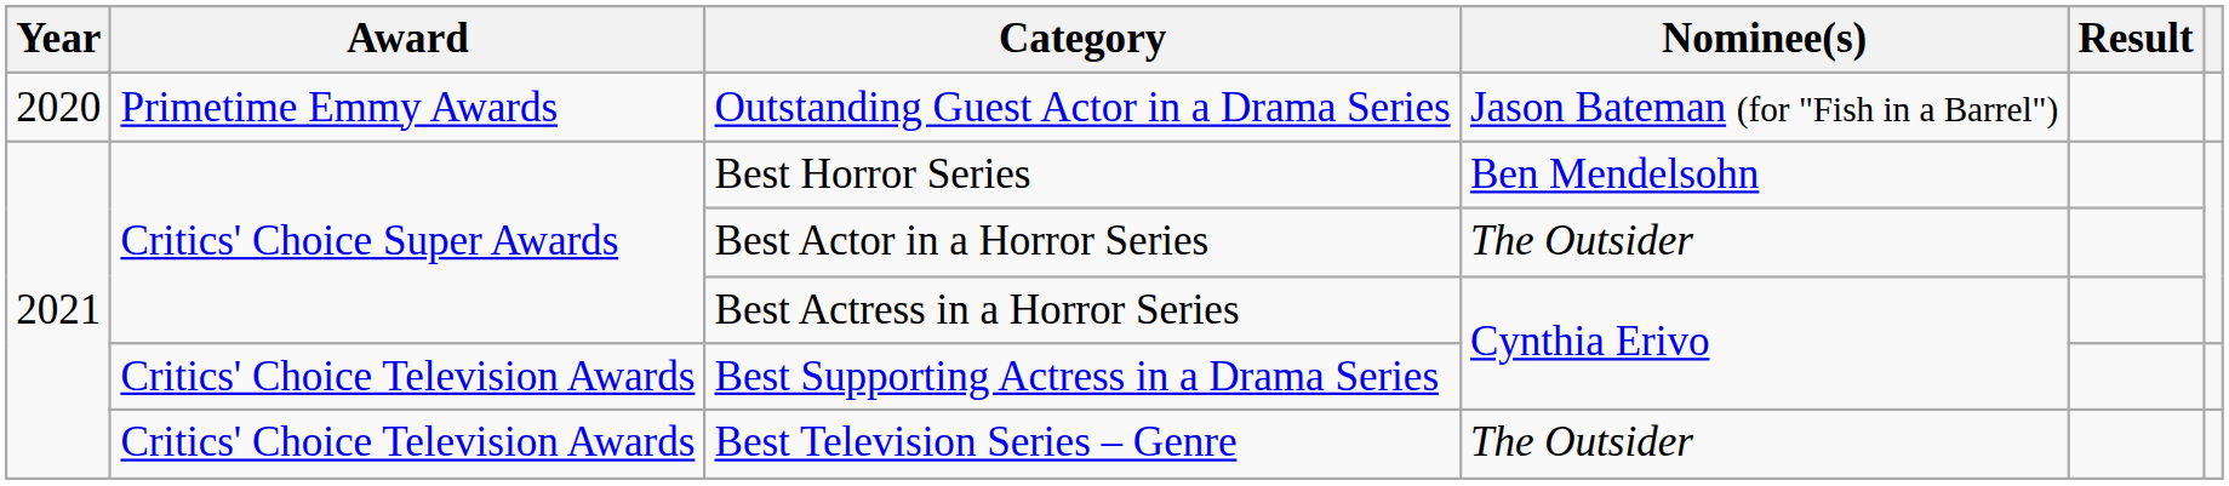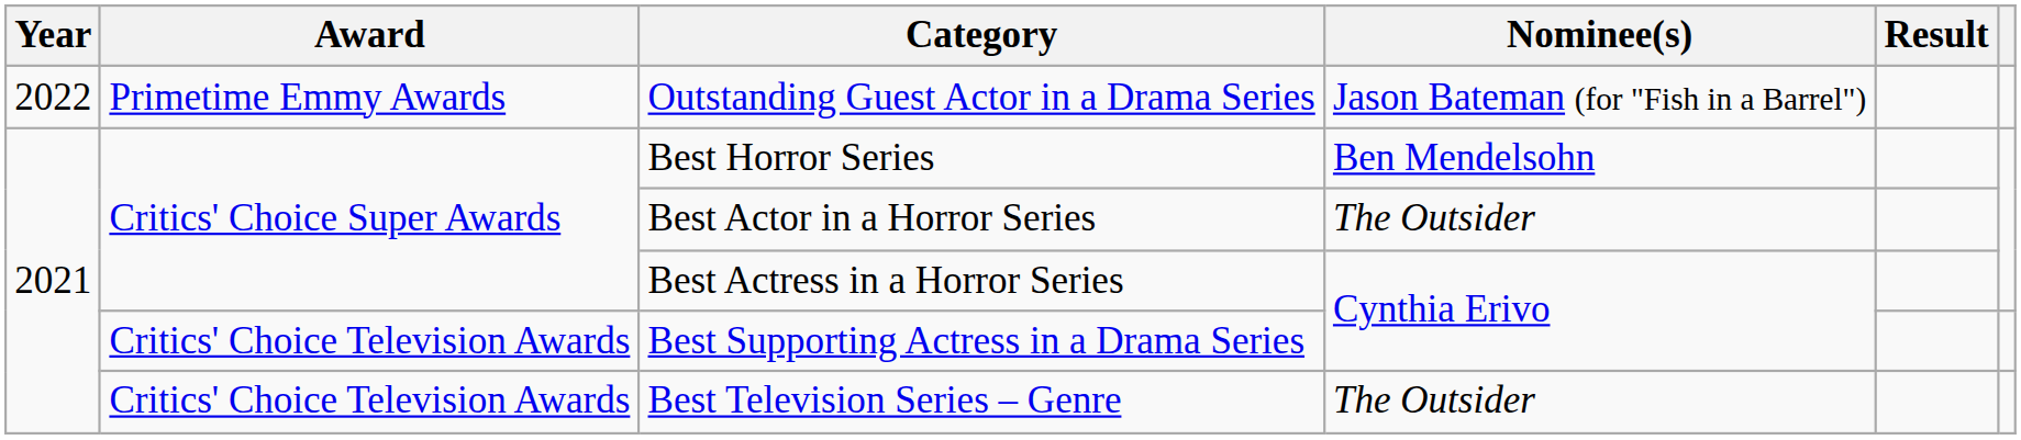Outstanding Guest Actor in a Drama Series | Year: 2020 -> 2022
